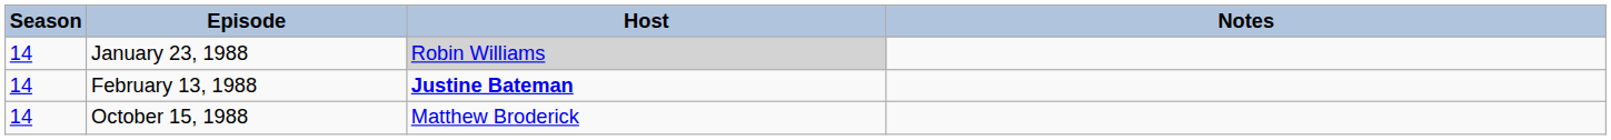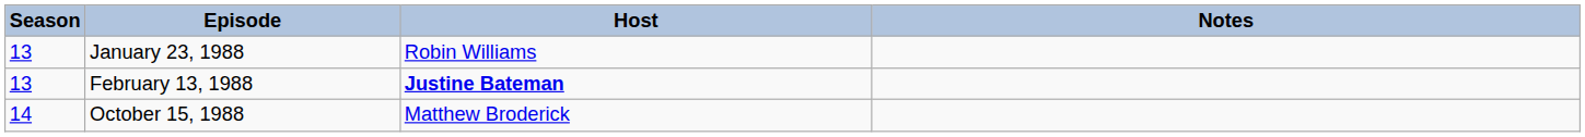January 23, 1988 | Season: 14 -> 13
January 23, 1988 | Host: lightgrey background -> no background
February 13, 1988 | Season: 14 -> 13
